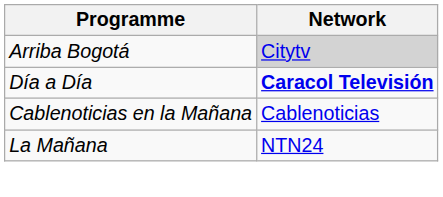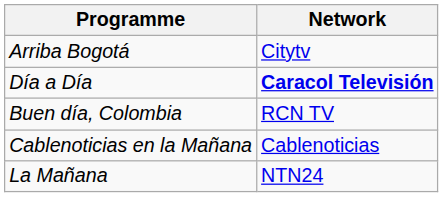Arriba Bogotá | Network: lightgrey background -> no background
+ row: Buen día, Colombia | RCN TV
